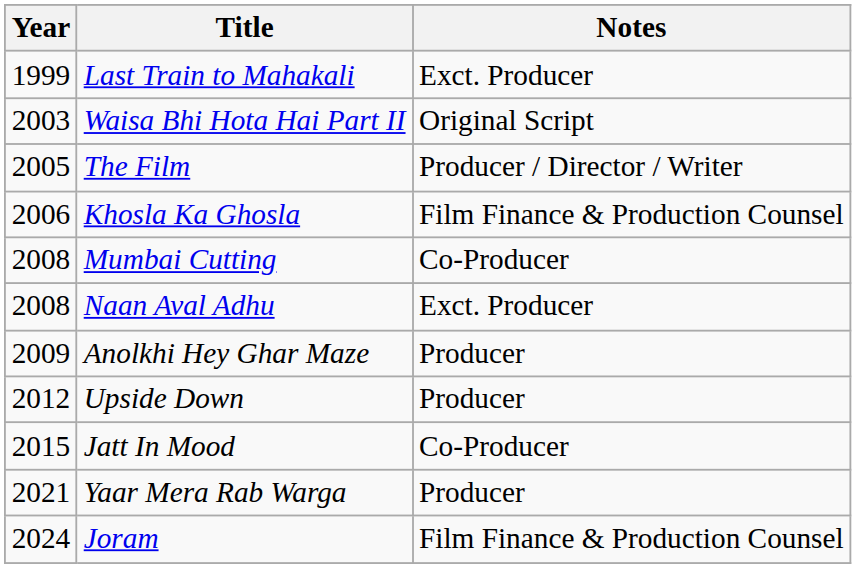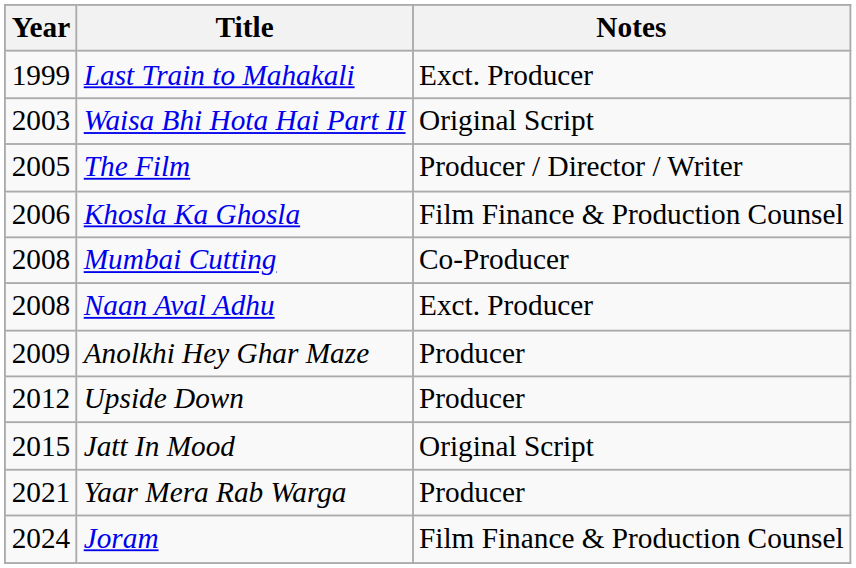Jatt In Mood | Notes: Co-Producer -> Original Script
